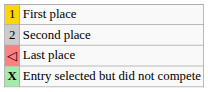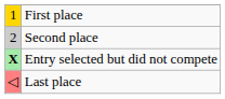rows swapped: Last place <-> Entry selected but did not compete
